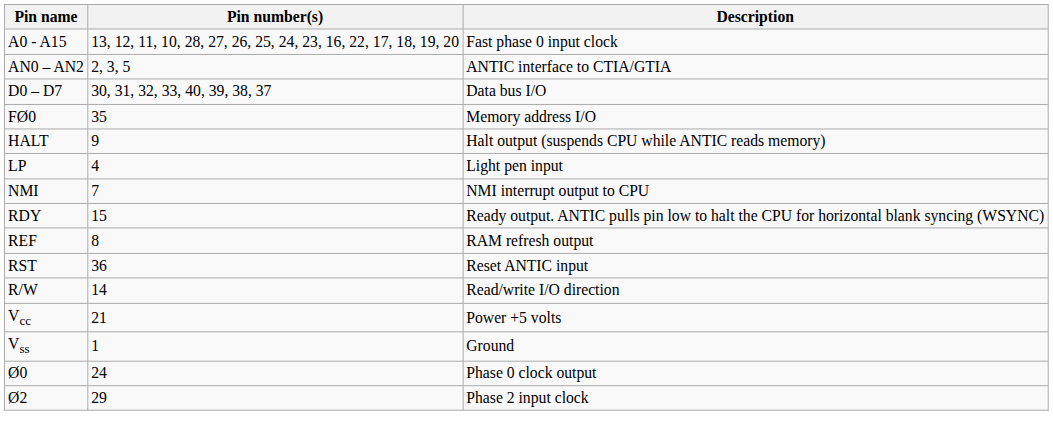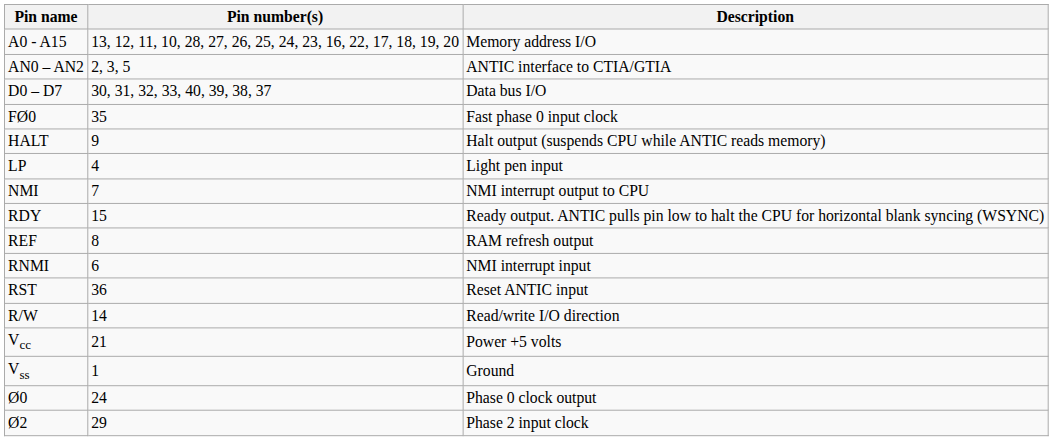A0 - A15 | Description: Fast phase 0 input clock -> Memory address I/O
FØ0 | Description: Memory address I/O -> Fast phase 0 input clock
+ row: RNMI | 6 | NMI interrupt input
